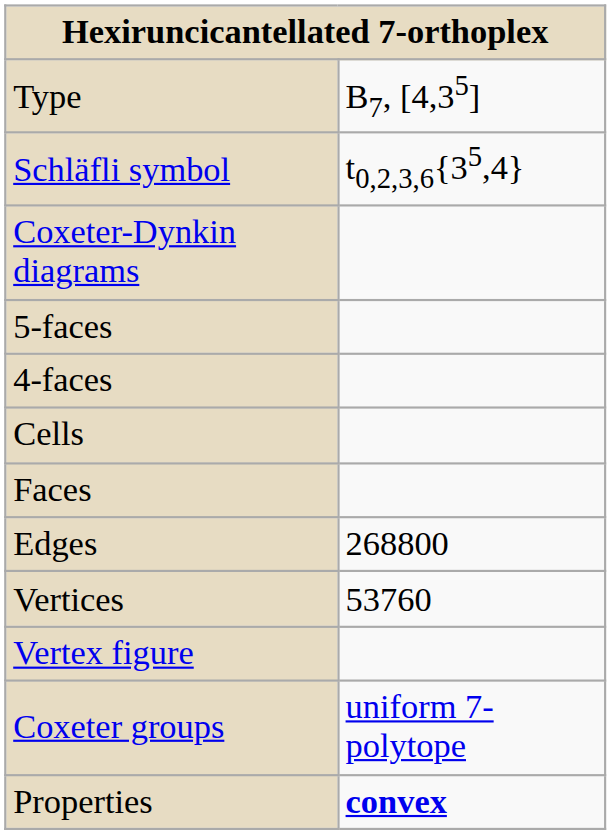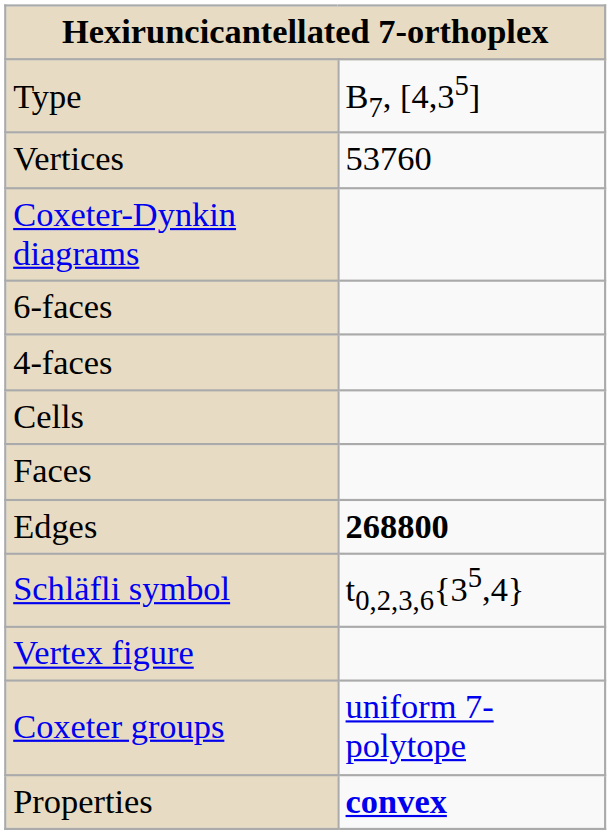rows swapped: Schläfli symbol <-> Vertices
+ row: 6-faces
- row: 5-faces
Edges | column 2: normal -> bold
